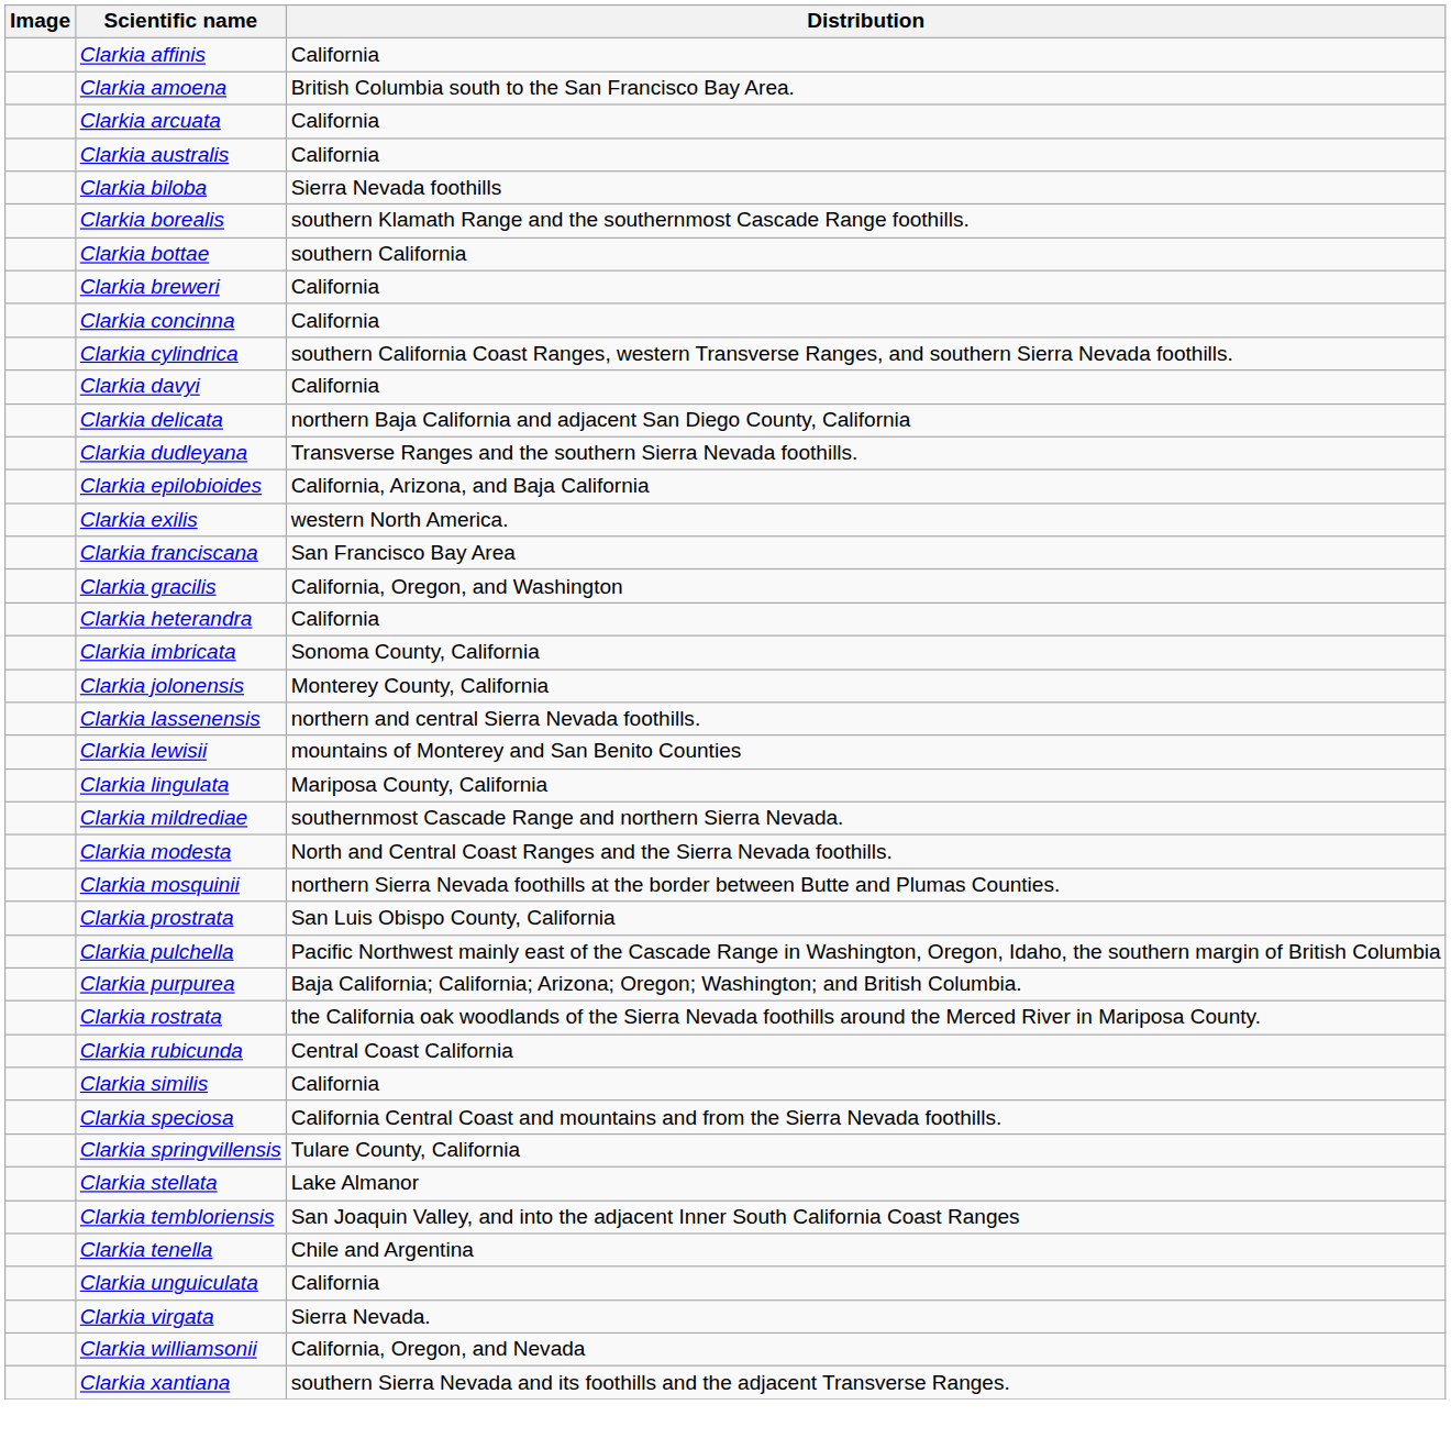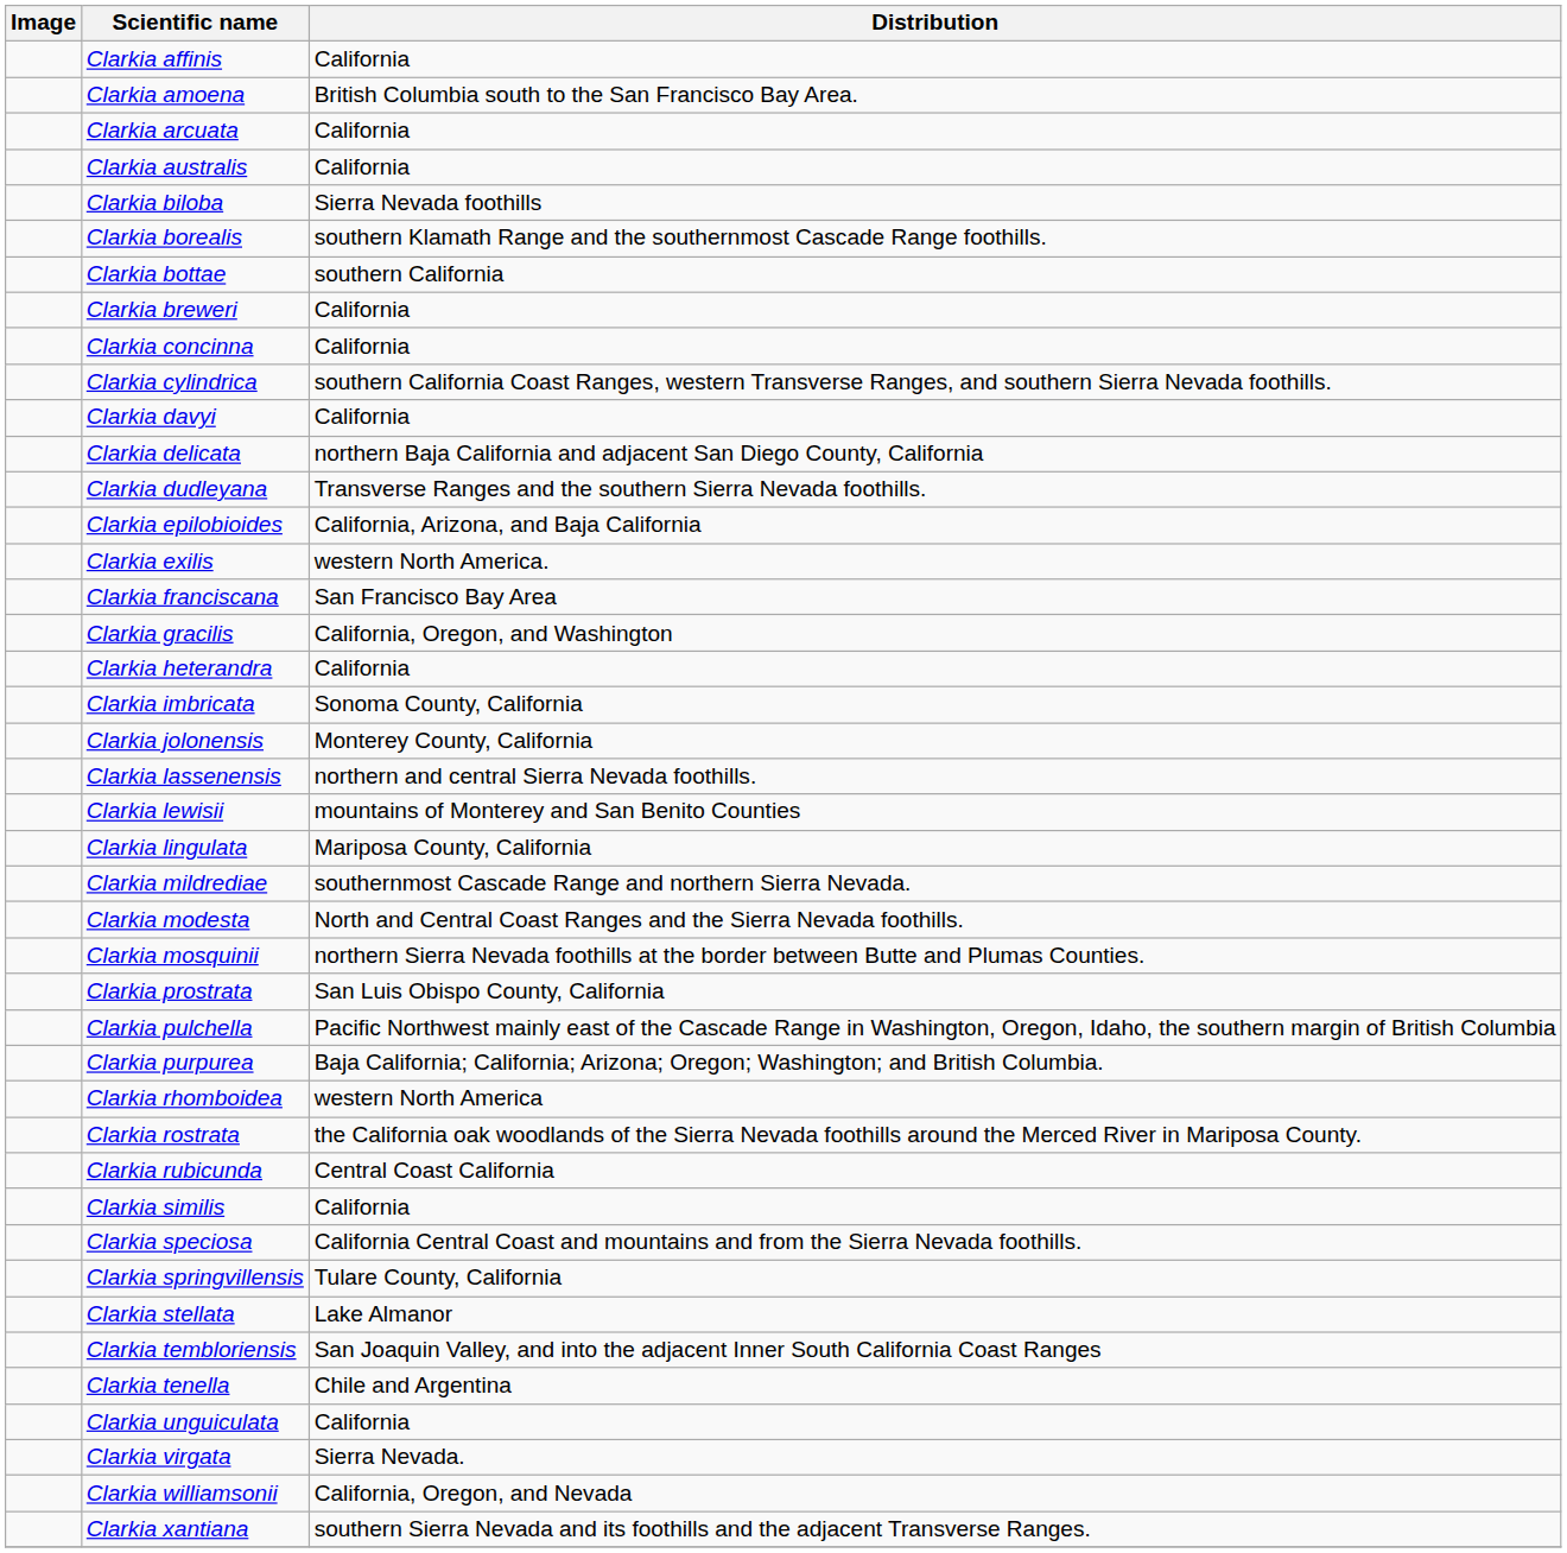+ row: Clarkia rhomboidea | western North America
